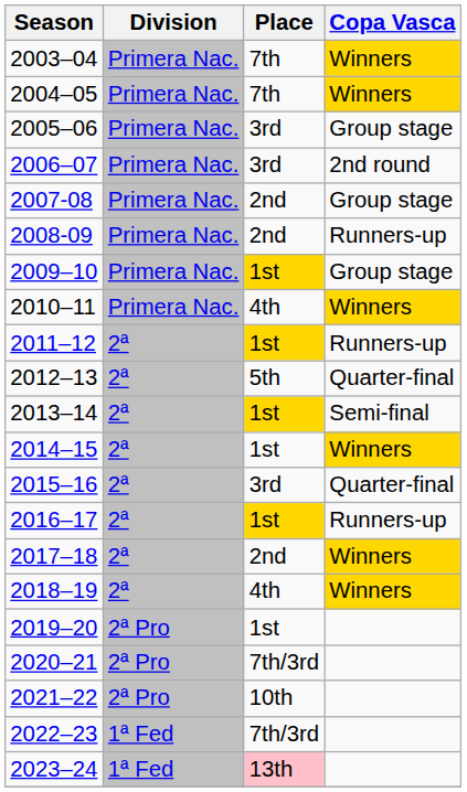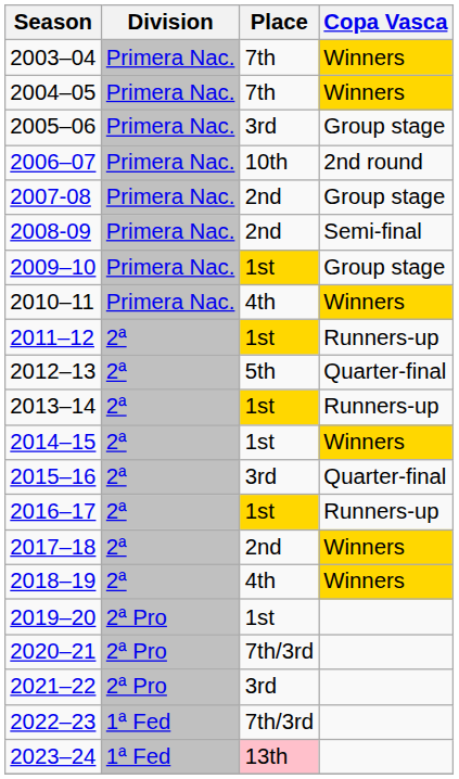2006–07 | Place: 3rd -> 10th
2008-09 | Copa Vasca: Runners-up -> Semi-final
2013–14 | Copa Vasca: Semi-final -> Runners-up
2021–22 | Place: 10th -> 3rd
